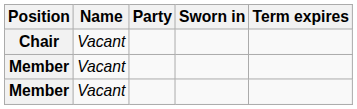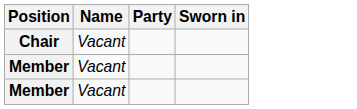- column: Term expires
